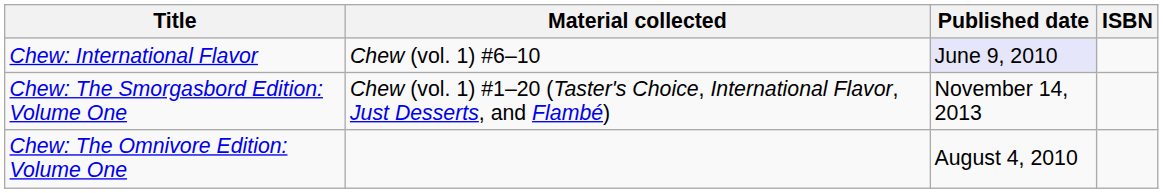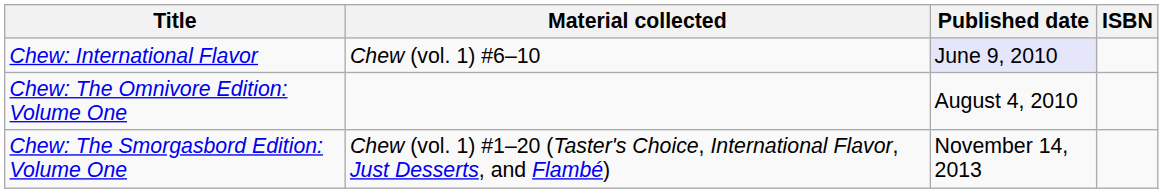rows swapped: Chew: The Omnivore Edition: Volume One <-> Chew: The Smorgasbord Edition: Volume One
